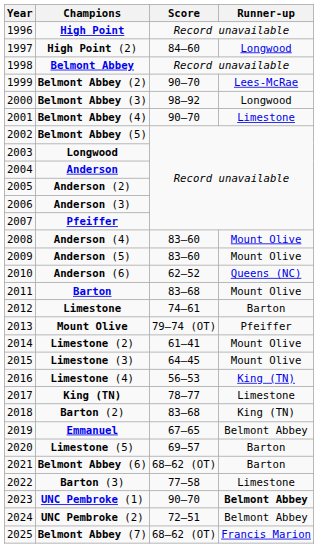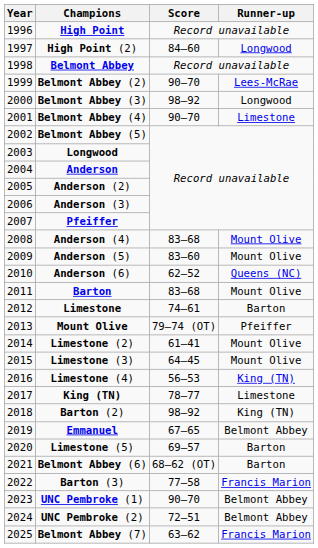Anderson (4) | Score: 83–60 -> 83–68
Barton (2) | Score: 83–68 -> 98–92
Barton (3) | Runner-up: Limestone -> Francis Marion
UNC Pembroke (1) | Runner-up: bold -> normal
Belmont Abbey (7) | Score: 68–62 (OT) -> 63–62
